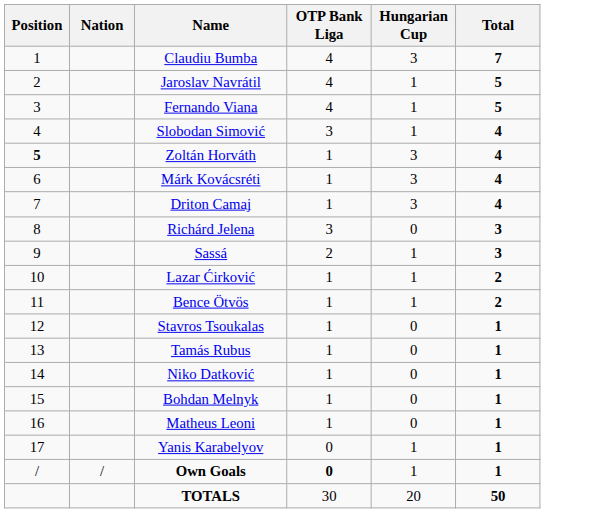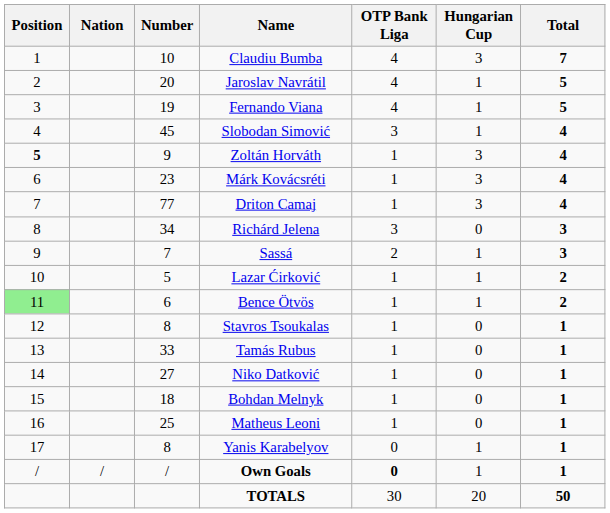+ column: Number | 10 | 20 | 19 | 45 | 9 | 23 | 77 | 34 | 7 | 5 | 6 | 8 | 33 | 27 | 18 | 25 | 8 | /
Bence Ötvös | Position: no background -> lightgreen background
